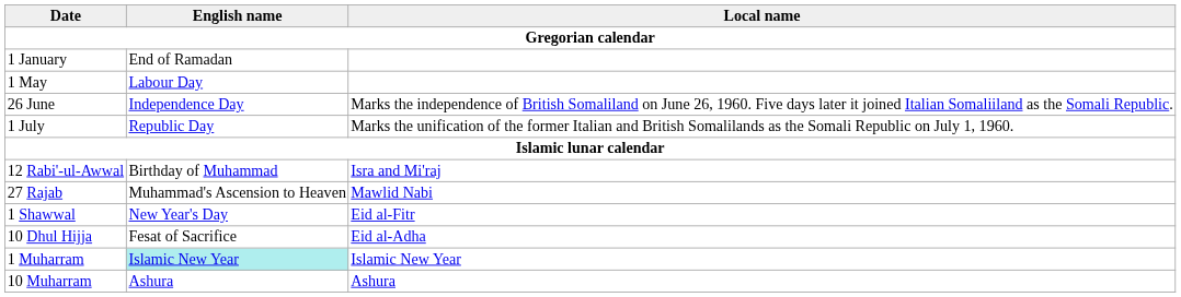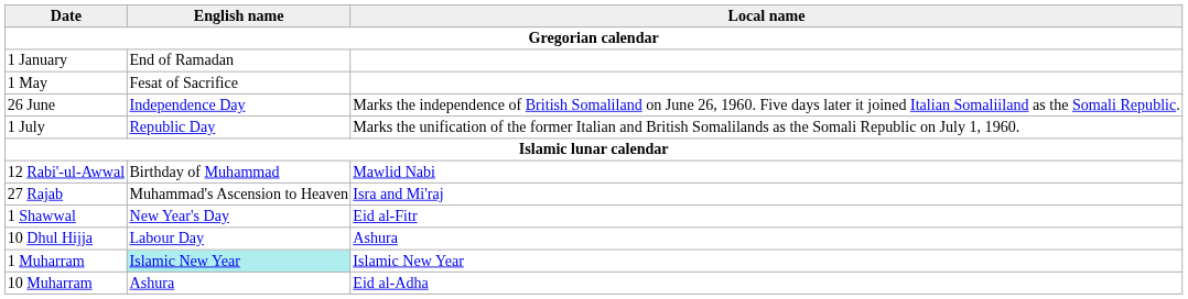1 May | English name: Labour Day -> Fesat of Sacrifice
12 Rabi'-ul-Awwal | Local name: Isra and Mi'raj -> Mawlid Nabi
27 Rajab | Local name: Mawlid Nabi -> Isra and Mi'raj
10 Dhul Hijja | English name: Fesat of Sacrifice -> Labour Day
10 Dhul Hijja | Local name: Eid al-Adha -> Ashura
10 Muharram | Local name: Ashura -> Eid al-Adha
